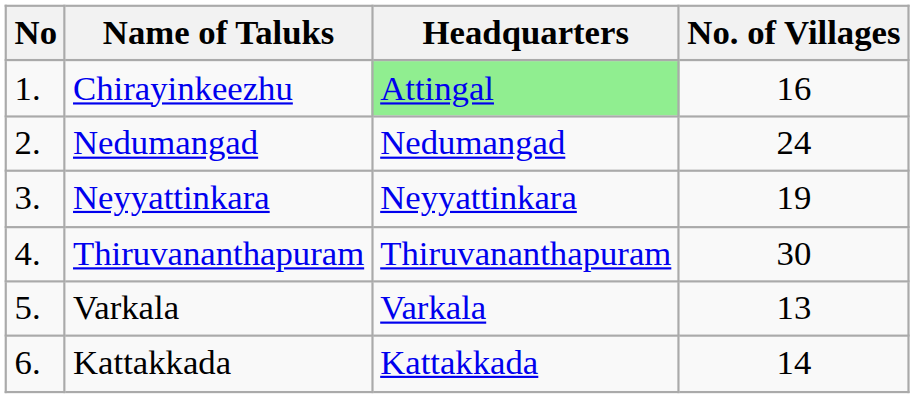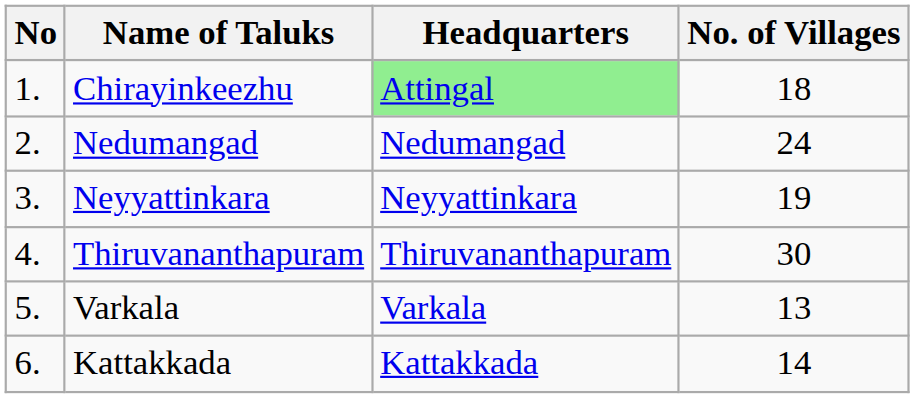Chirayinkeezhu | No. of Villages: 16 -> 18
